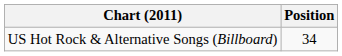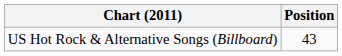US Hot Rock & Alternative Songs (Billboard) | Position: 34 -> 43
